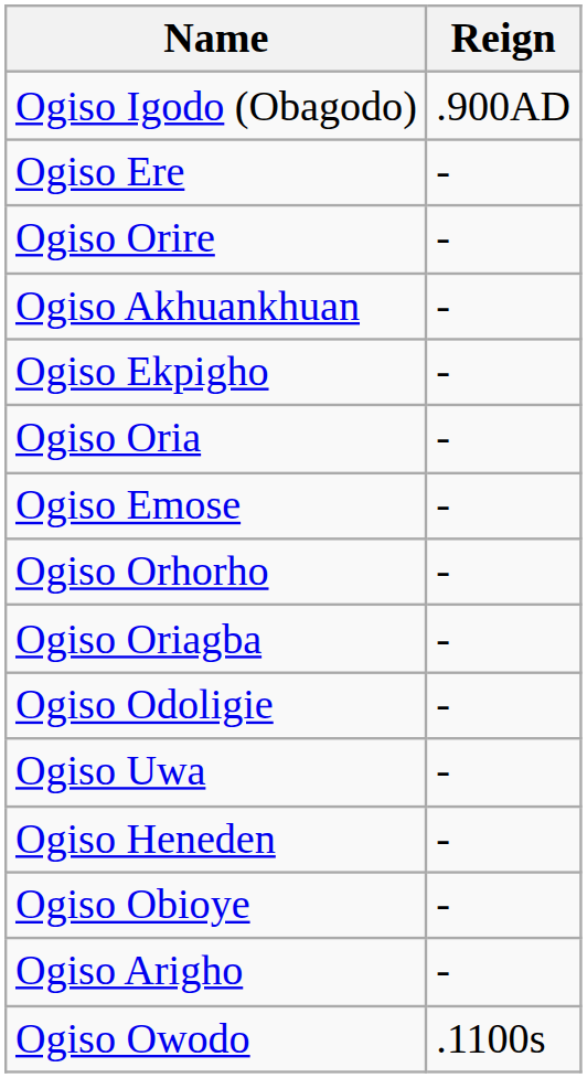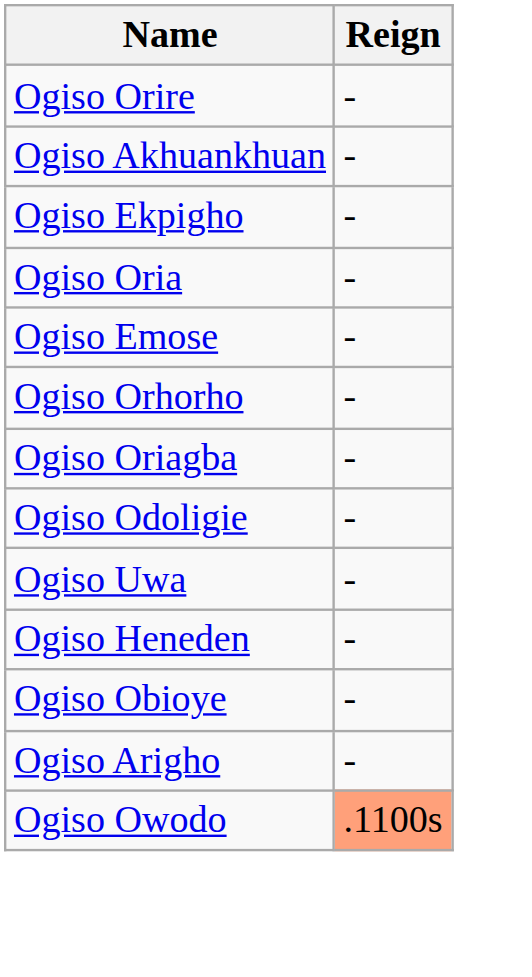- row: Ogiso Igodo (Obagodo) | .900AD
- row: Ogiso Ere | -
Ogiso Owodo | Reign: no background -> lightsalmon background
